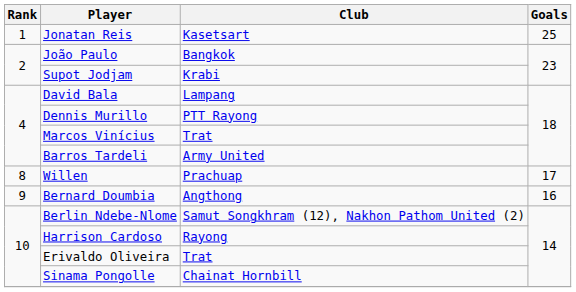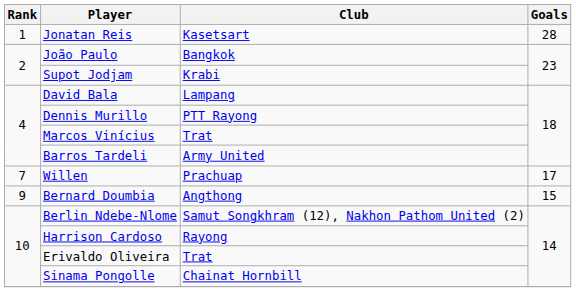Jonatan Reis | Goals: 25 -> 28
Willen | Rank: 8 -> 7
Bernard Doumbia | Goals: 16 -> 15
